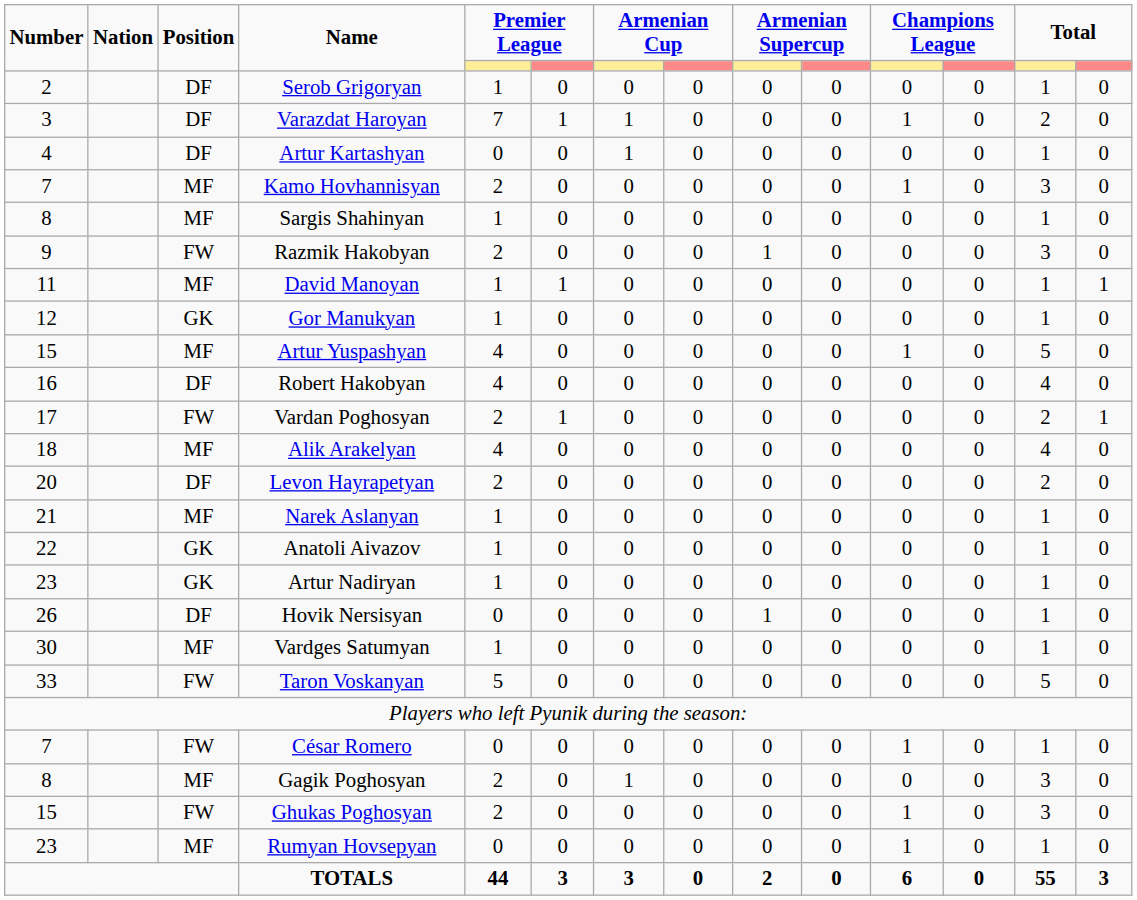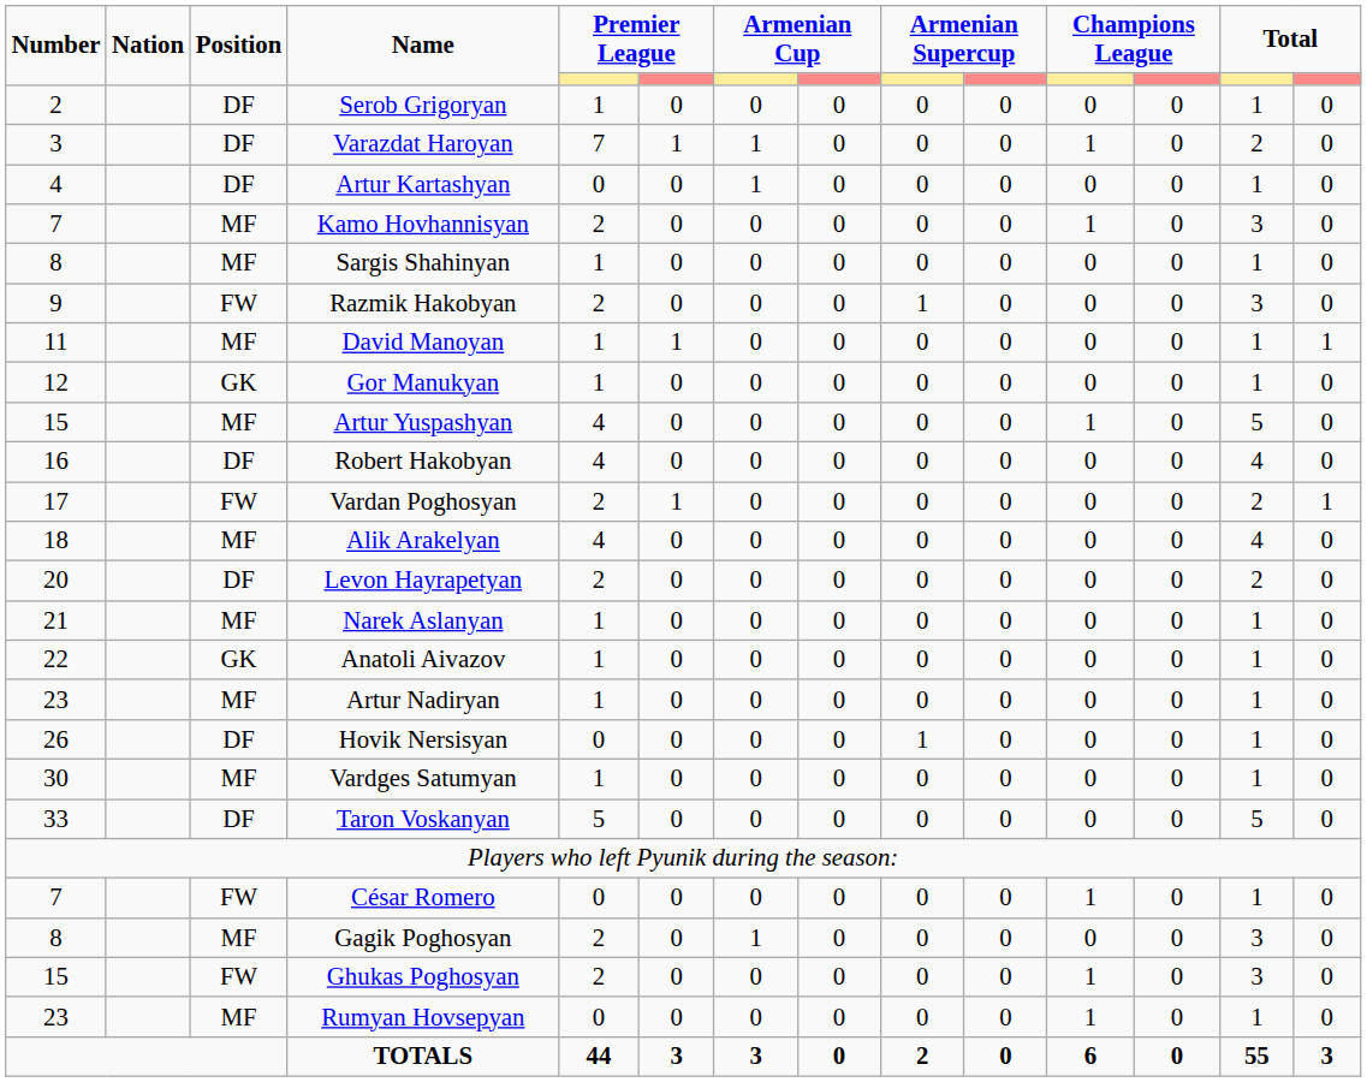Artur Nadiryan | Position: GK -> MF
Taron Voskanyan | Position: FW -> DF
